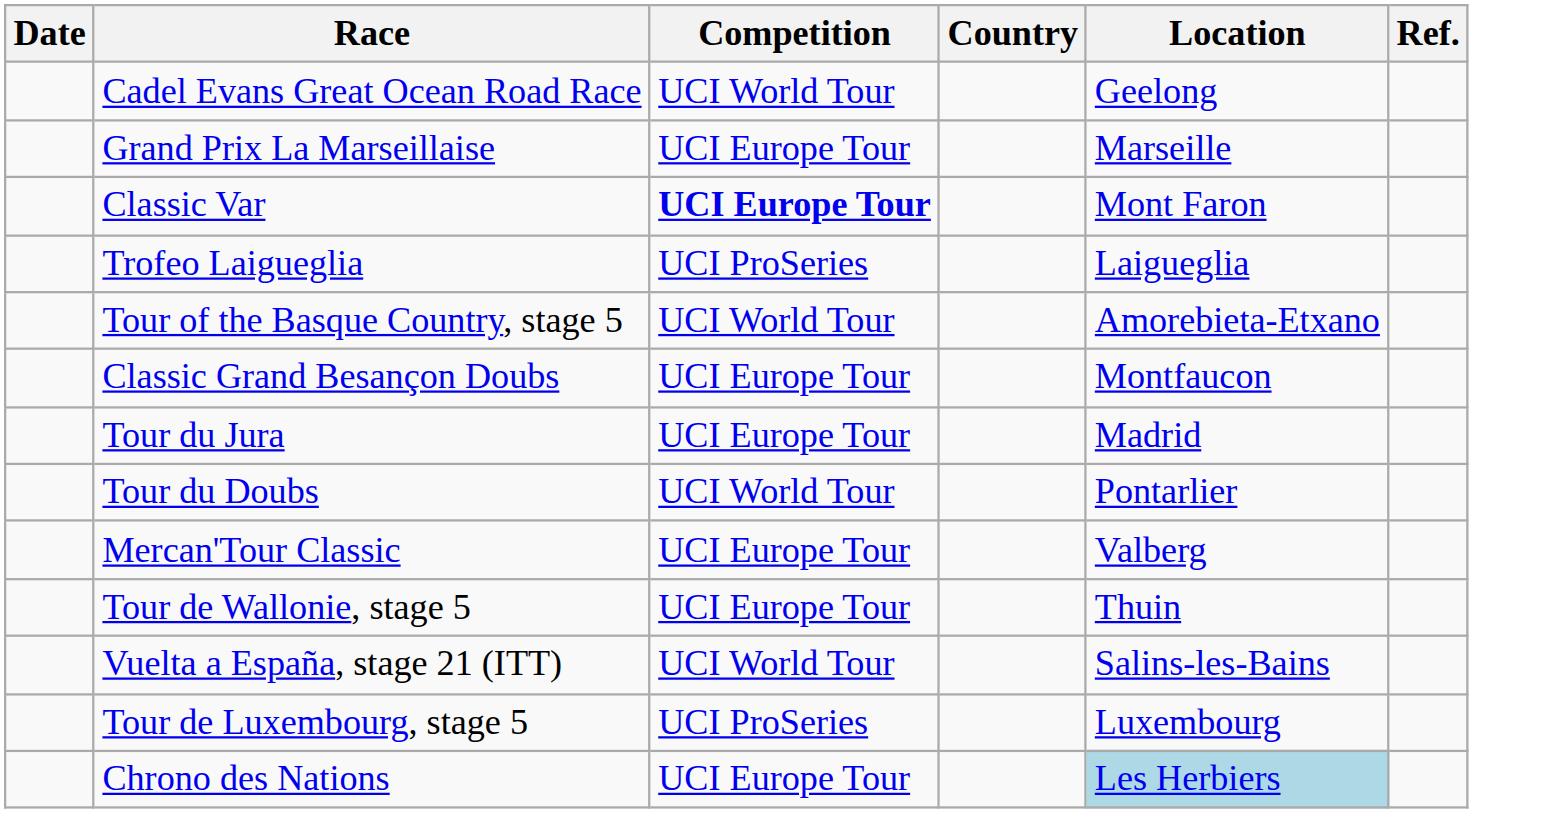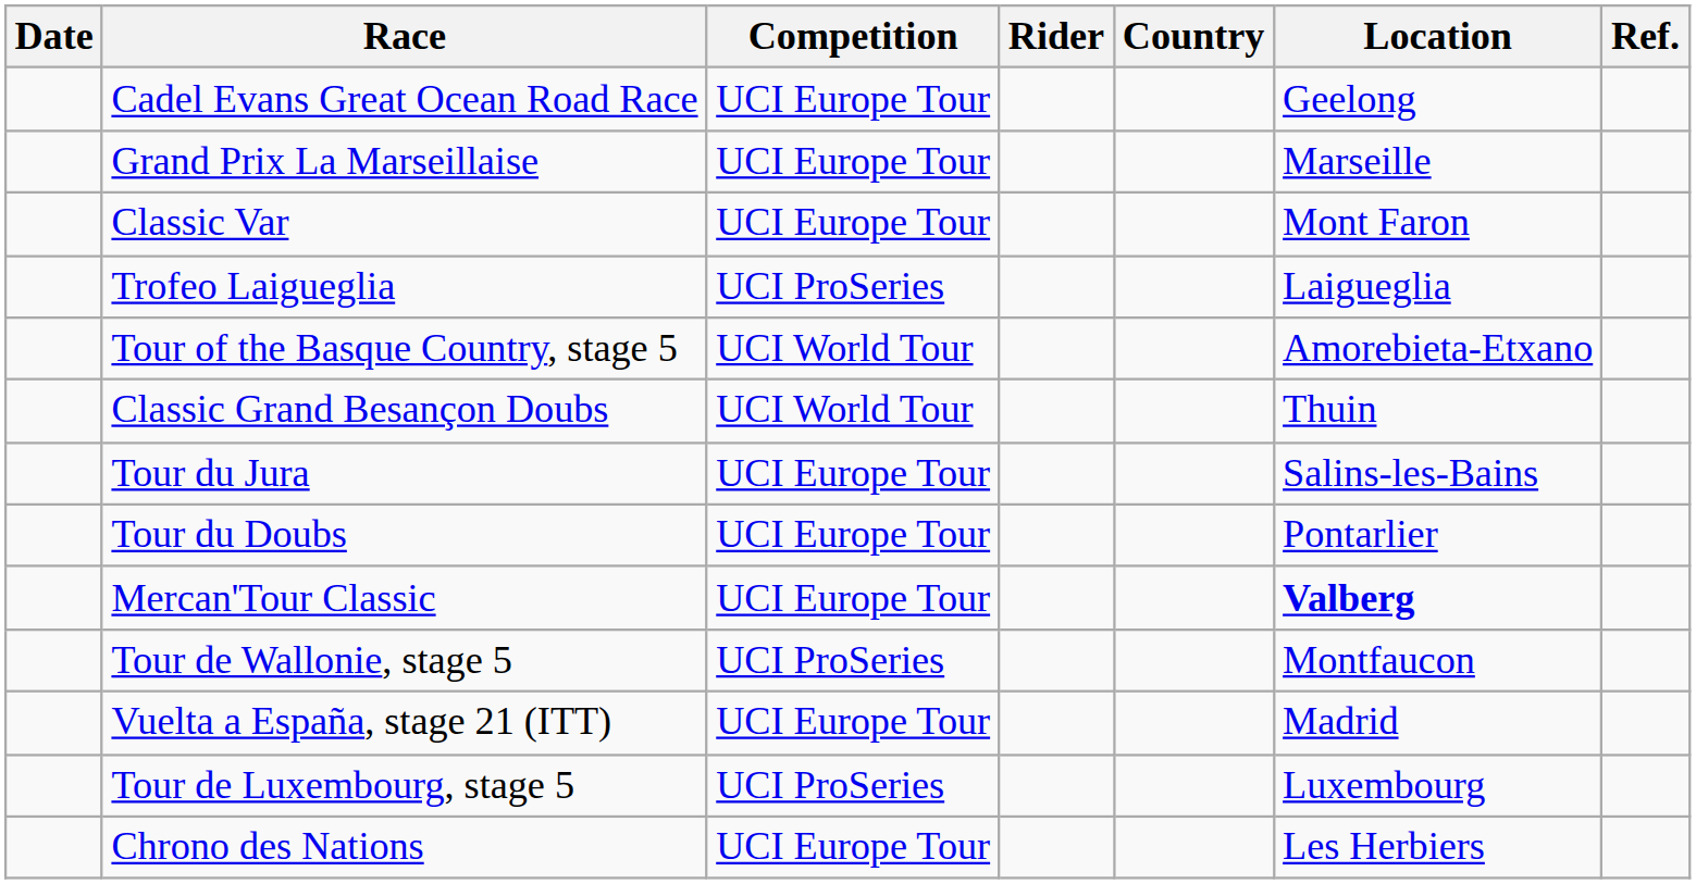+ column: Rider
Cadel Evans Great Ocean Road Race | Competition: UCI World Tour -> UCI Europe Tour
Classic Var | Competition: bold -> normal
Classic Grand Besançon Doubs | Competition: UCI Europe Tour -> UCI World Tour
Classic Grand Besançon Doubs | Location: Montfaucon -> Thuin
Tour du Jura | Location: Madrid -> Salins-les-Bains
Tour du Doubs | Competition: UCI World Tour -> UCI Europe Tour
Mercan'Tour Classic | Location: normal -> bold
Tour de Wallonie, stage 5 | Competition: UCI Europe Tour -> UCI ProSeries
Tour de Wallonie, stage 5 | Location: Thuin -> Montfaucon
Vuelta a España, stage 21 (ITT) | Competition: UCI World Tour -> UCI Europe Tour
Vuelta a España, stage 21 (ITT) | Location: Salins-les-Bains -> Madrid
Chrono des Nations | Location: lightblue background -> no background
